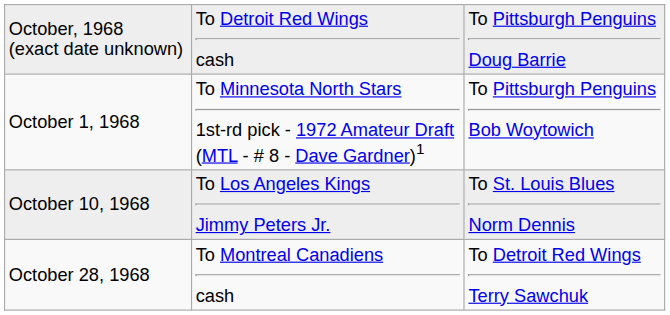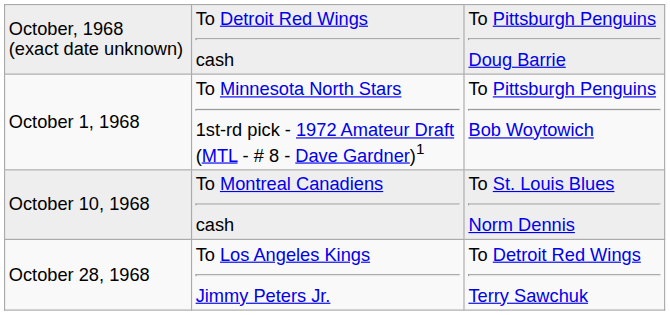October 10, 1968 | column 2: To Los Angeles Kings Jimmy Peters Jr. -> To Montreal Canadiens cash
October 28, 1968 | column 2: To Montreal Canadiens cash -> To Los Angeles Kings Jimmy Peters Jr.
